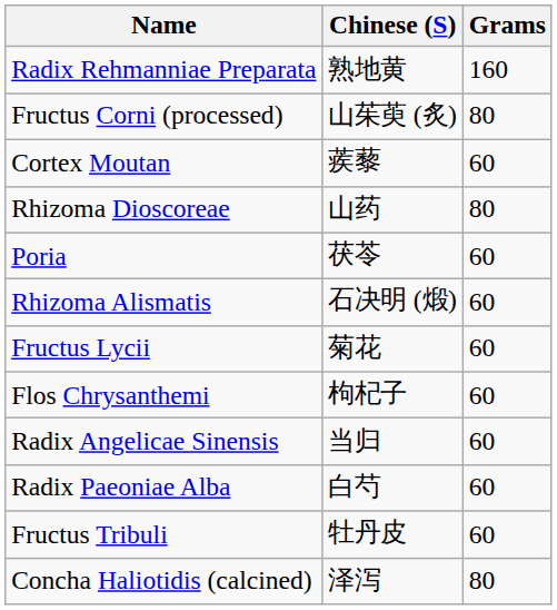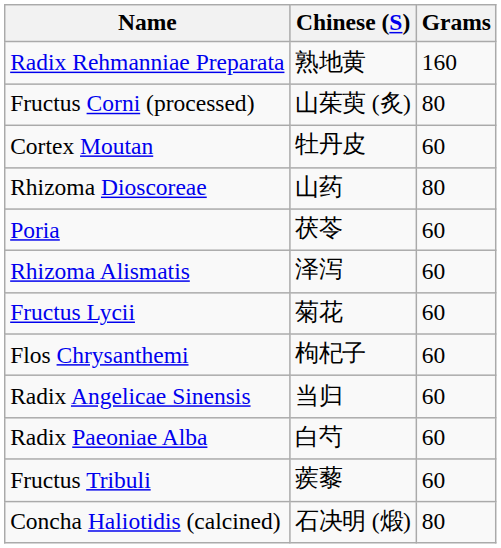Cortex Moutan | Chinese (S): 蒺藜 -> 牡丹皮
Rhizoma Alismatis | Chinese (S): 石决明 (煅) -> 泽泻
Fructus Tribuli | Chinese (S): 牡丹皮 -> 蒺藜
Concha Haliotidis (calcined) | Chinese (S): 泽泻 -> 石决明 (煅)
